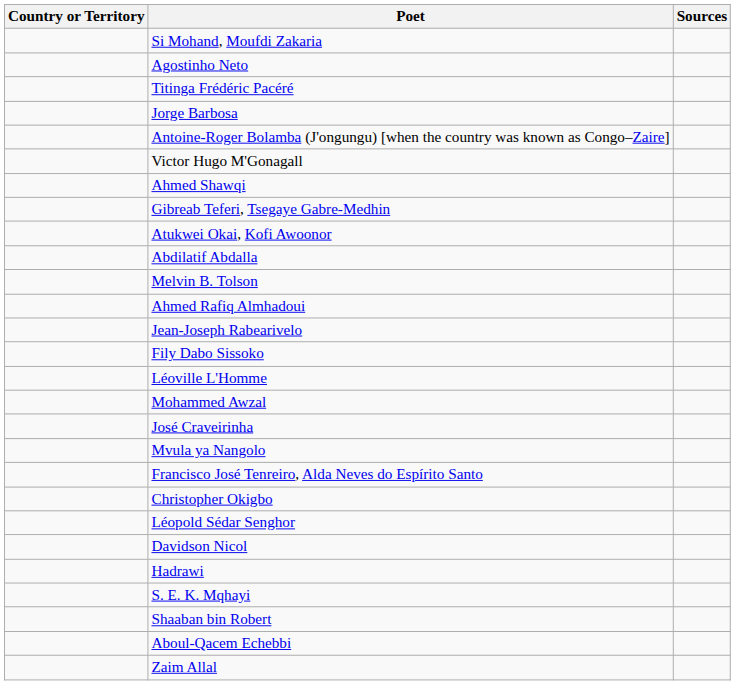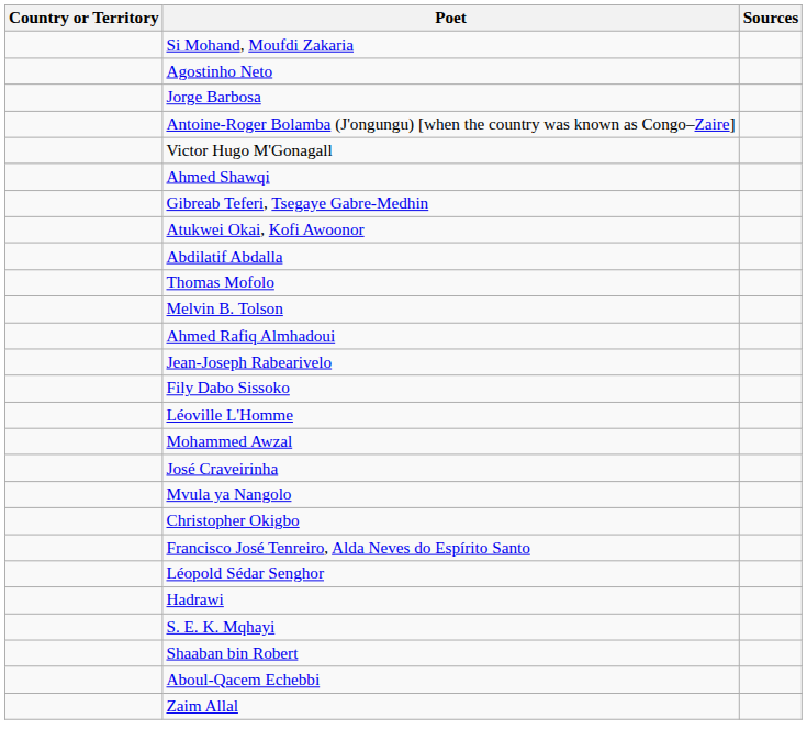- row: Titinga Frédéric Pacéré
+ row: Thomas Mofolo
rows swapped: Christopher Okigbo <-> Francisco José Tenreiro, Alda Neves do Espírito Santo
- row: Davidson Nicol
